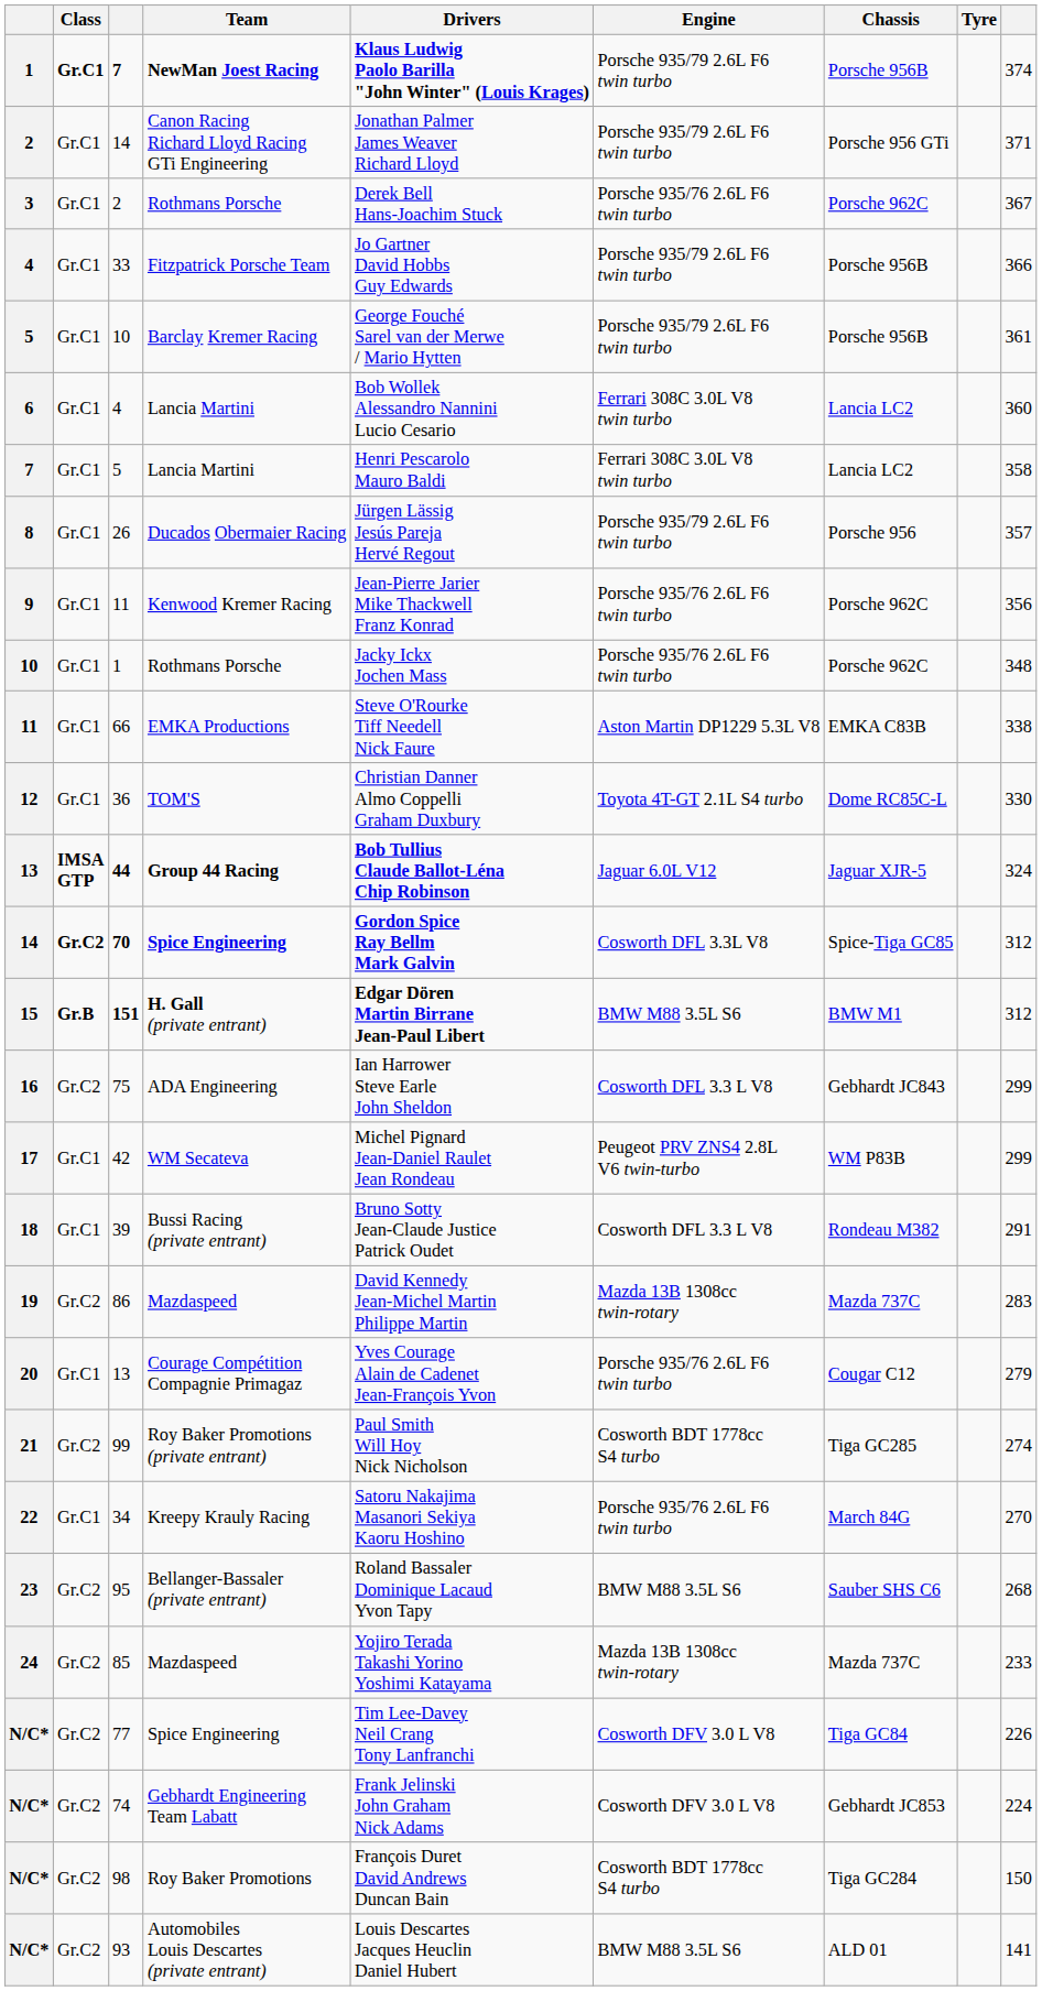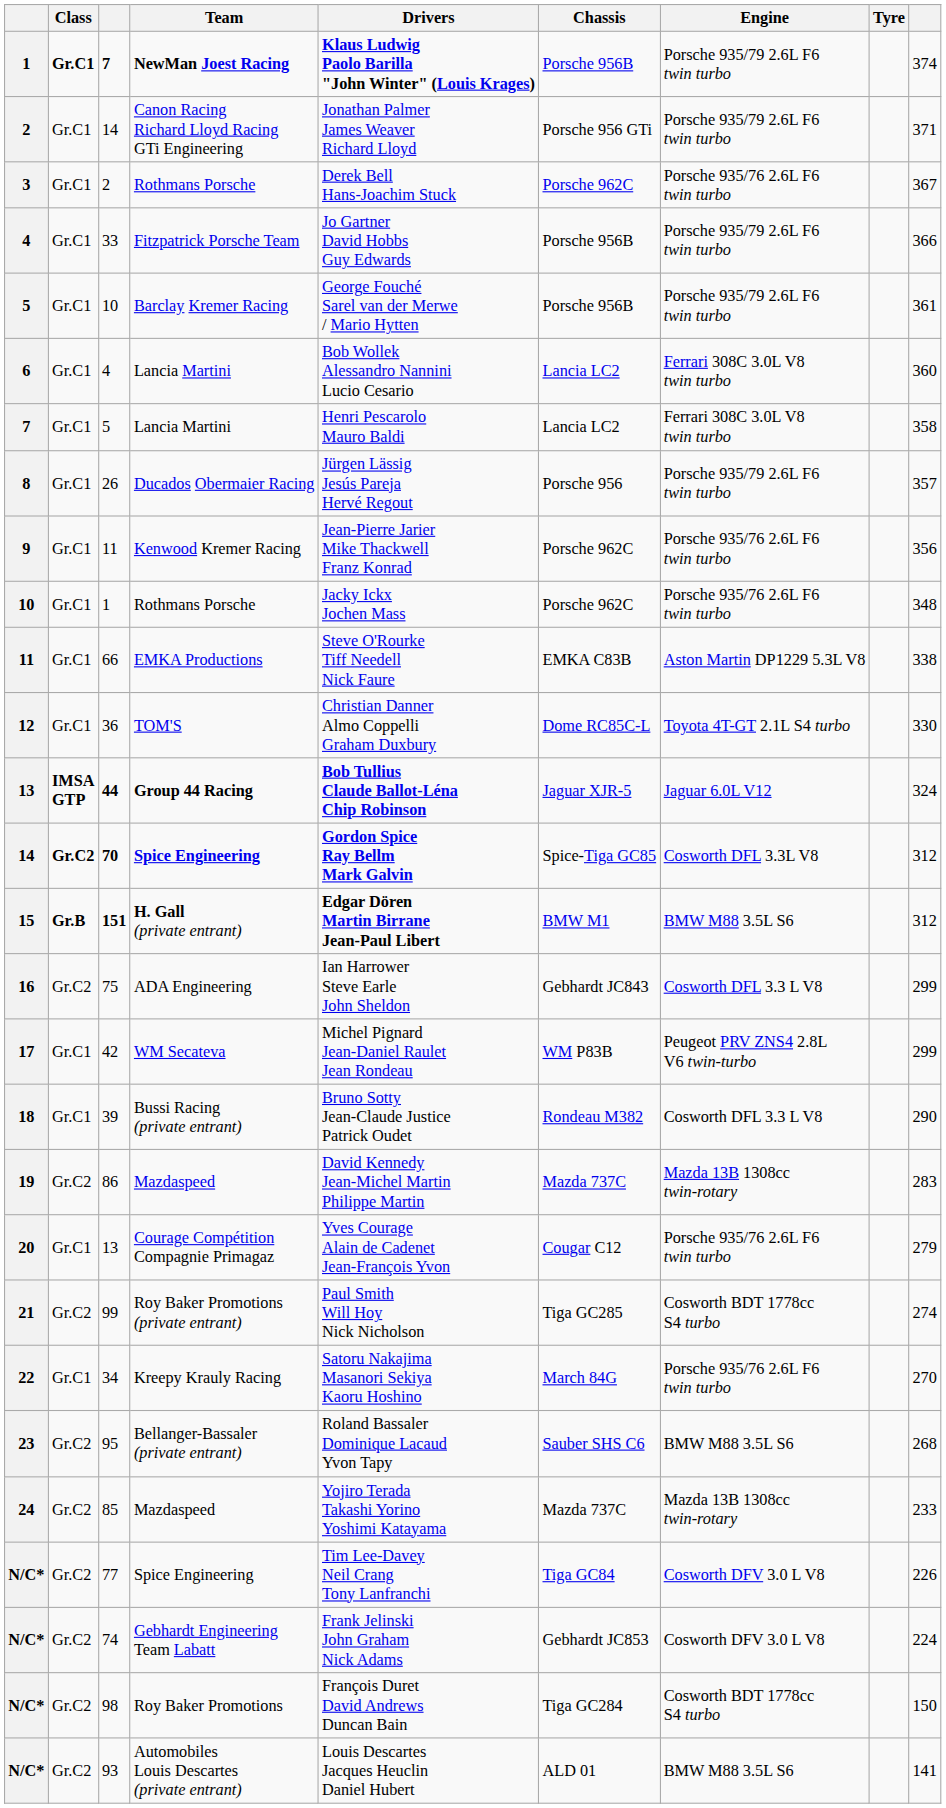columns swapped: Chassis <-> Engine
39 | column 9: 291 -> 290
